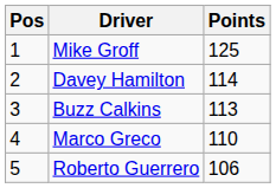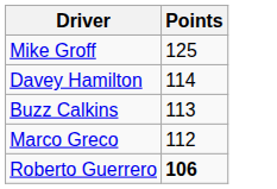- column: Pos | 1 | 2 | 3 | 4 | 5
Marco Greco | Points: 110 -> 112
Roberto Guerrero | Points: normal -> bold
